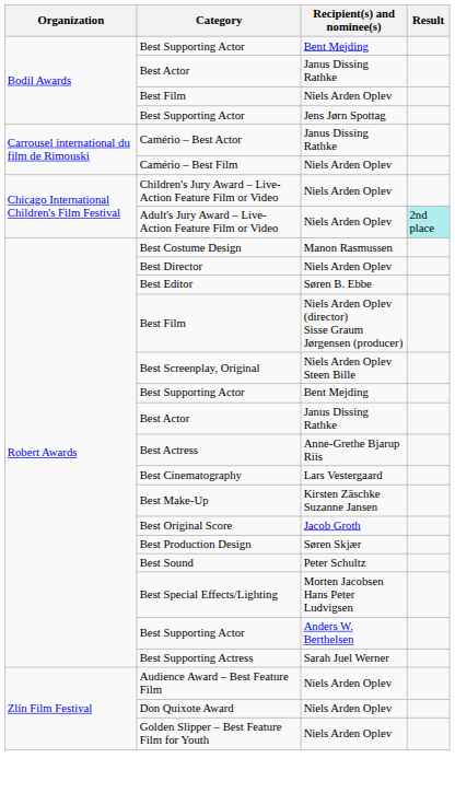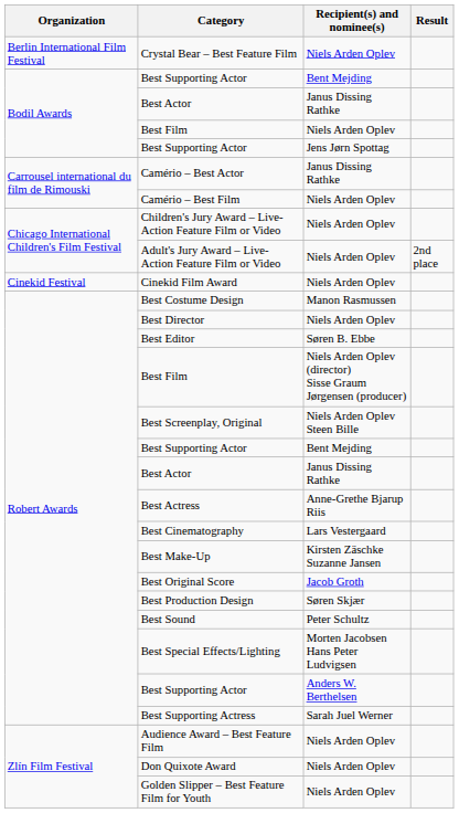+ row: Berlin International Film Festival | Crystal Bear – Best Feature Film | Niels Arden Oplev
Adult's Jury Award – Live-Action Feature Film or Video | Result: paleturquoise background -> no background
+ row: Cinekid Festival | Cinekid Film Award | Niels Arden Oplev
